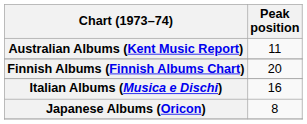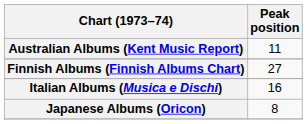Finnish Albums (Finnish Albums Chart) | Peak position: 20 -> 27
